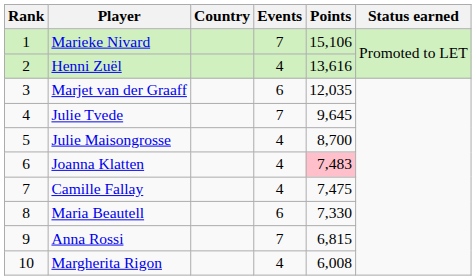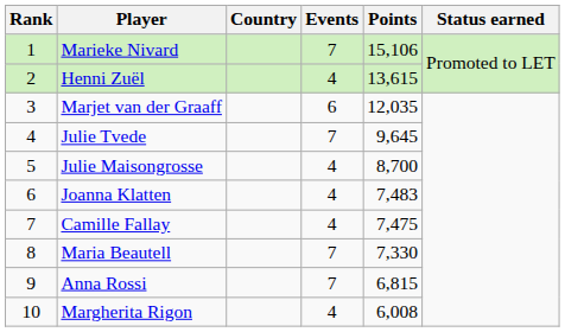Henni Zuël | Points: 13,616 -> 13,615
Joanna Klatten | Points: pink background -> no background
Maria Beautell | Events: 6 -> 7
